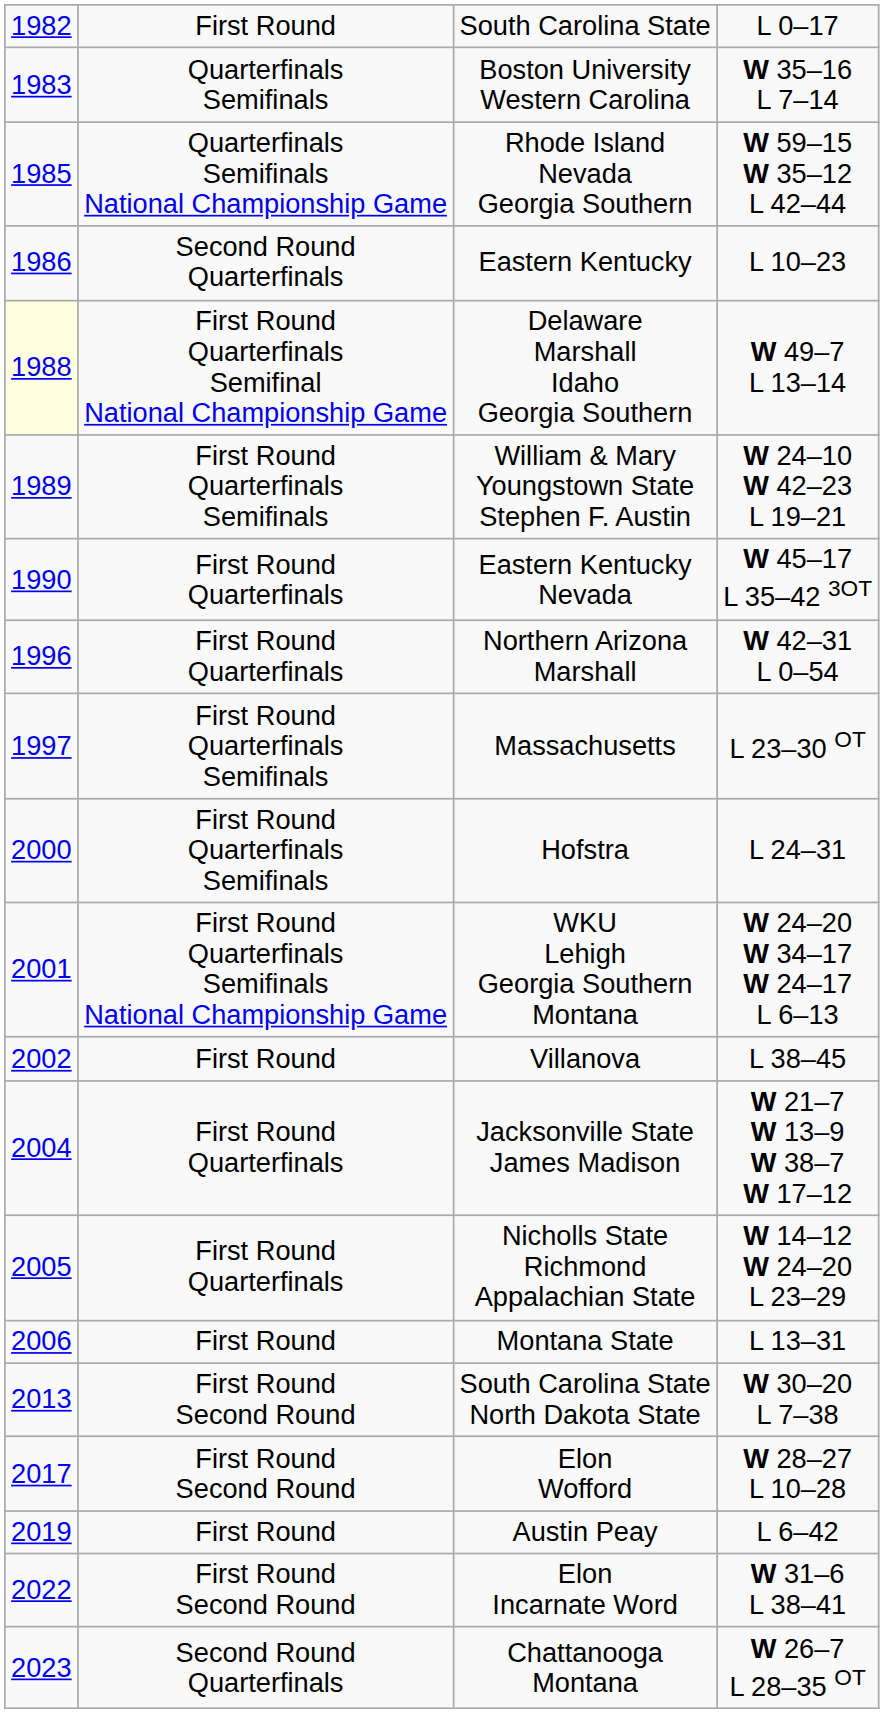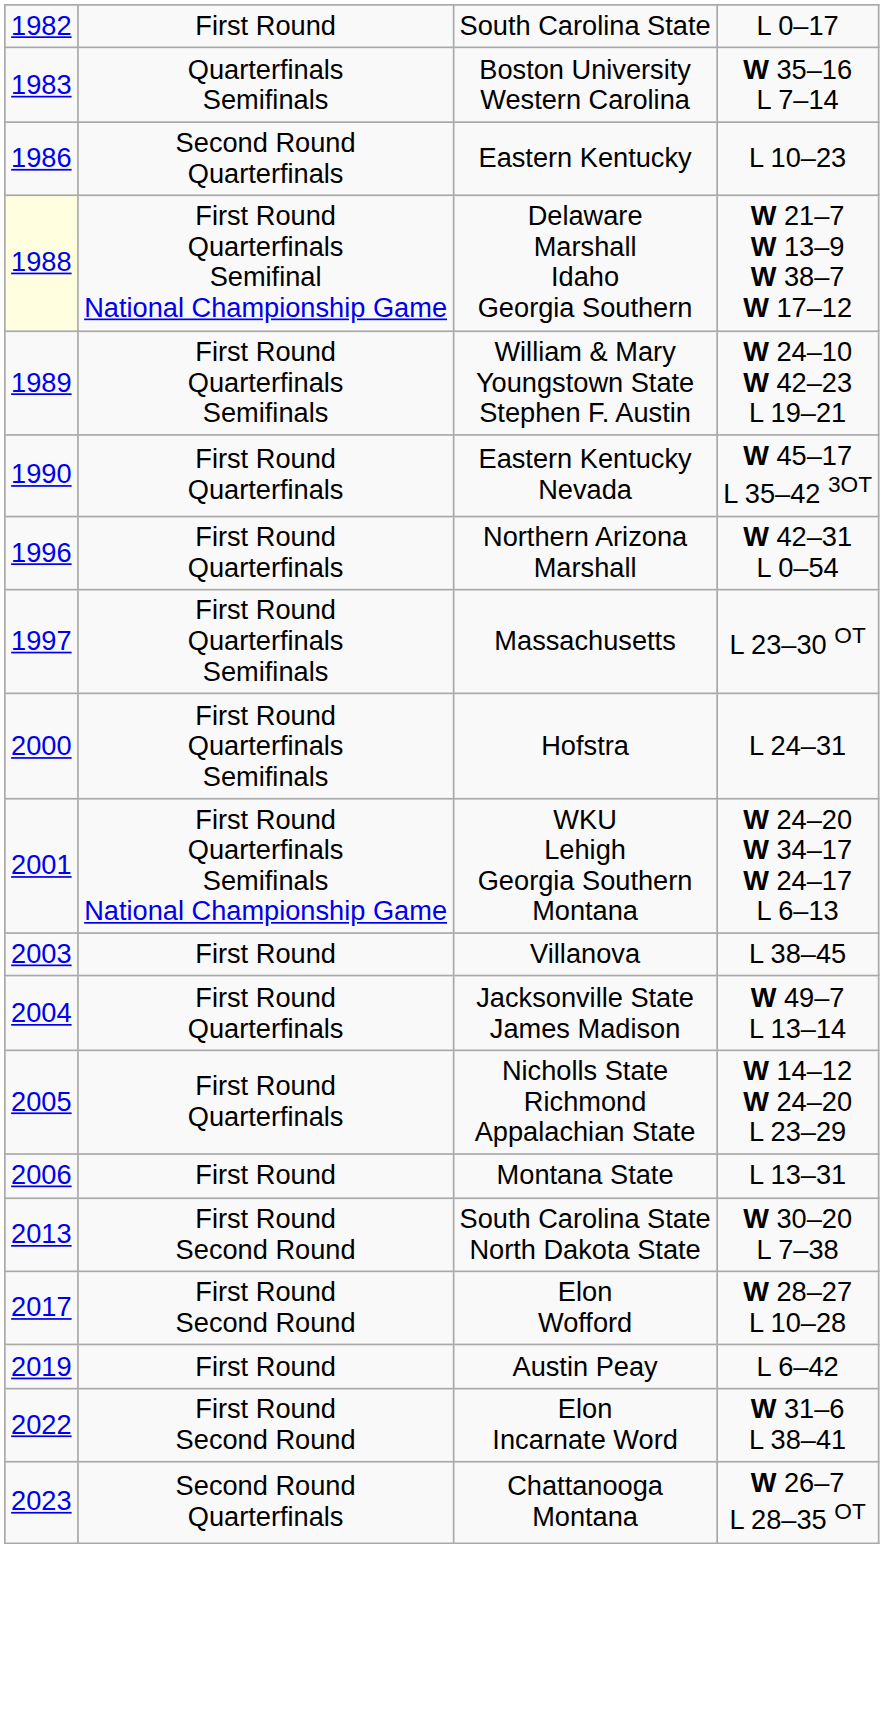- row: 1985 | Quarterfinals Semifinals National Championship Game | Rhode Island Nevada Georgia Southern | W 59–15 W 35–12 L 42–44
Delaware Marshall Idaho Georgia Southern | column 4: W 49–7 L 13–14 -> W 21–7 W 13–9 W 38–7 W 17–12
Villanova | column 1: 2002 -> 2003
Jacksonville State James Madison | column 4: W 21–7 W 13–9 W 38–7 W 17–12 -> W 49–7 L 13–14
